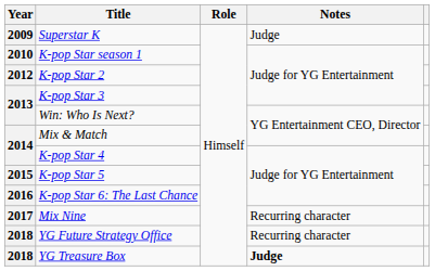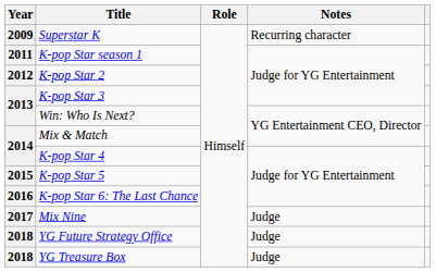Superstar K | Notes: Judge -> Recurring character
K-pop Star season 1 | Year: 2010 -> 2011
Mix Nine | Notes: Recurring character -> Judge
YG Future Strategy Office | Notes: Recurring character -> Judge
YG Treasure Box | Notes: bold -> normal
